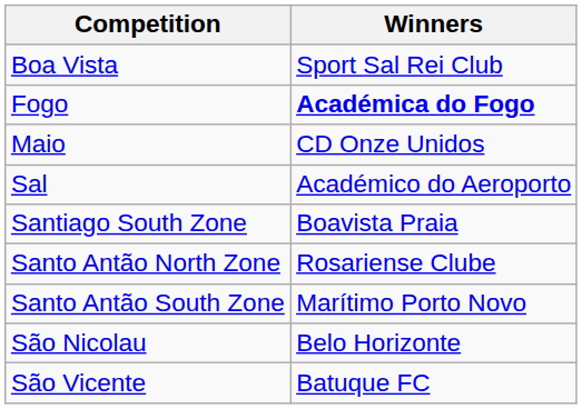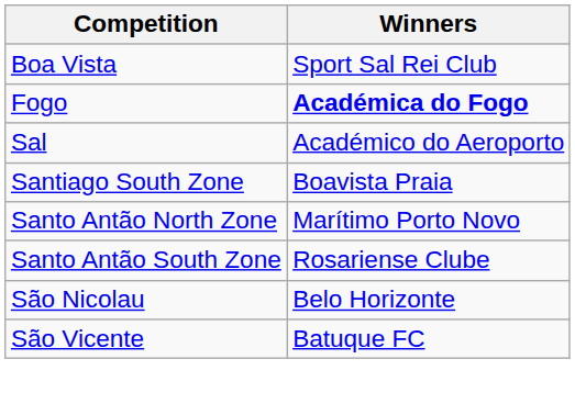- row: Maio | CD Onze Unidos
Santo Antão North Zone | Winners: Rosariense Clube -> Marítimo Porto Novo
Santo Antão South Zone | Winners: Marítimo Porto Novo -> Rosariense Clube
